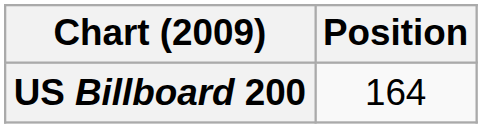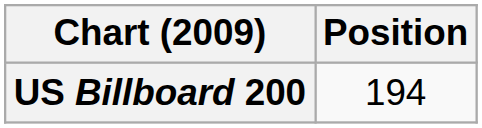US Billboard 200 | Position: 164 -> 194
